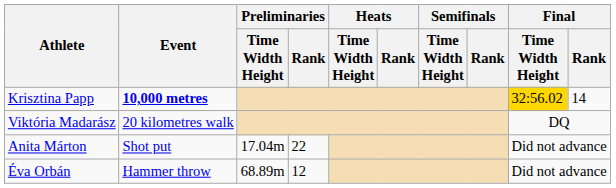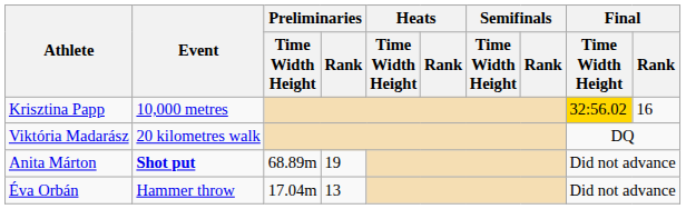Krisztina Papp | Event: bold -> normal
Krisztina Papp | Final / Rank: 14 -> 16
Anita Márton | Event: normal -> bold
Anita Márton | Preliminaries / Time Width Height: 17.04m -> 68.89m
Anita Márton | Preliminaries / Rank: 22 -> 19
Éva Orbán | Preliminaries / Time Width Height: 68.89m -> 17.04m
Éva Orbán | Preliminaries / Rank: 12 -> 13
